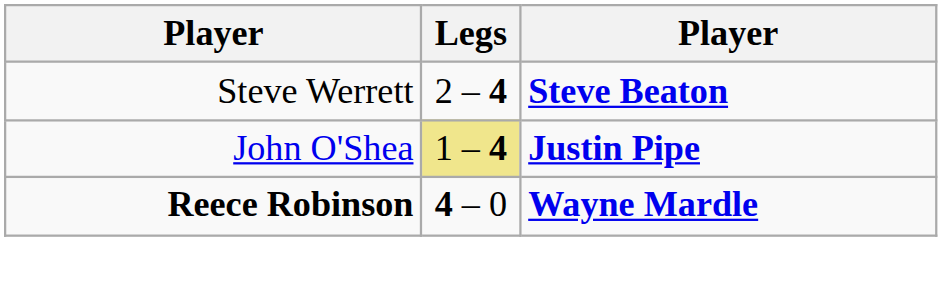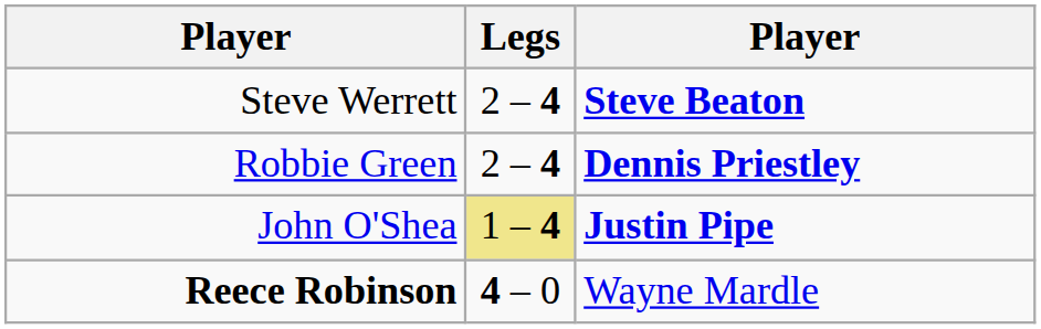+ row: Robbie Green | 2 – 4 | Dennis Priestley
Reece Robinson | column 3: bold -> normal
